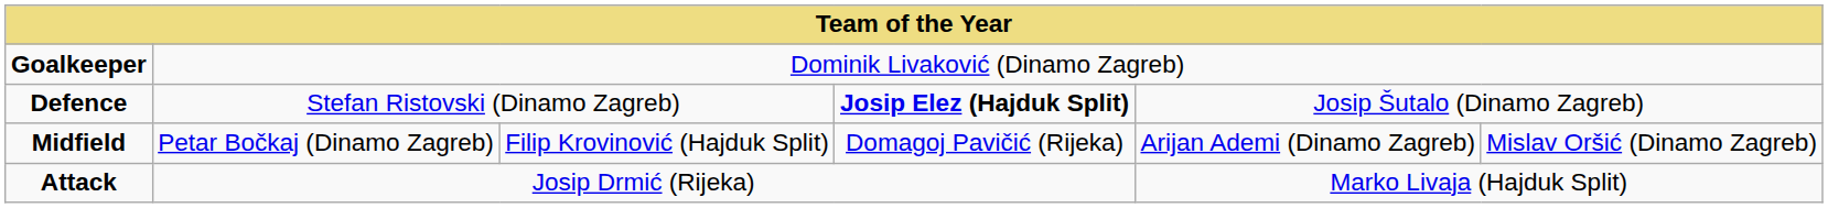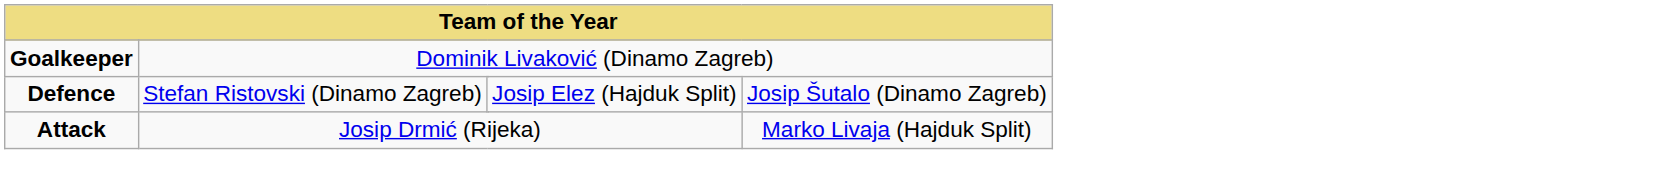Defence | column 4: bold -> normal
- row: Midfield | Petar Bočkaj (Dinamo Zagreb) | Filip Krovinović (Hajduk Split) | Domagoj Pavičić (Rijeka) | Arijan Ademi (Dinamo Zagreb) | Mislav Oršić (Dinamo Zagreb)
